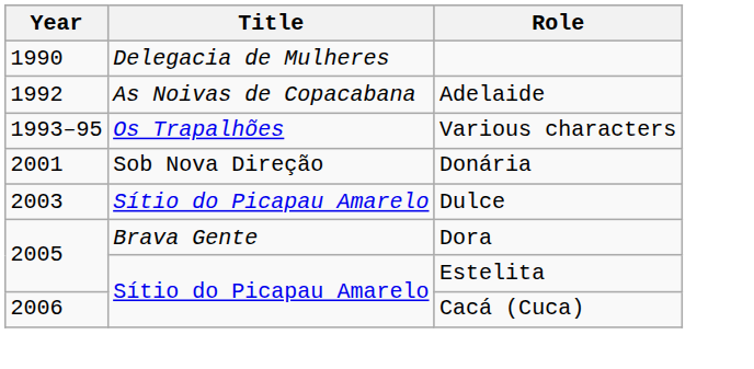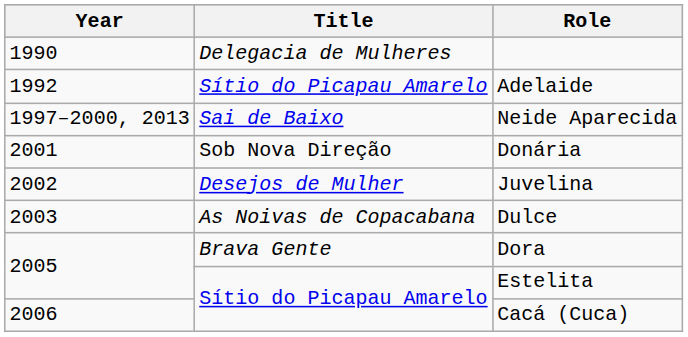Adelaide | Title: As Noivas de Copacabana -> Sítio do Picapau Amarelo
- row: 1993–95 | Os Trapalhões | Various characters
+ row: 1997–2000, 2013 | Sai de Baixo | Neide Aparecida
+ row: 2002 | Desejos de Mulher | Juvelina
Dulce | Title: Sítio do Picapau Amarelo -> As Noivas de Copacabana
